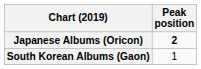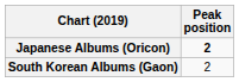South Korean Albums (Gaon) | Peak position: 1 -> 2
